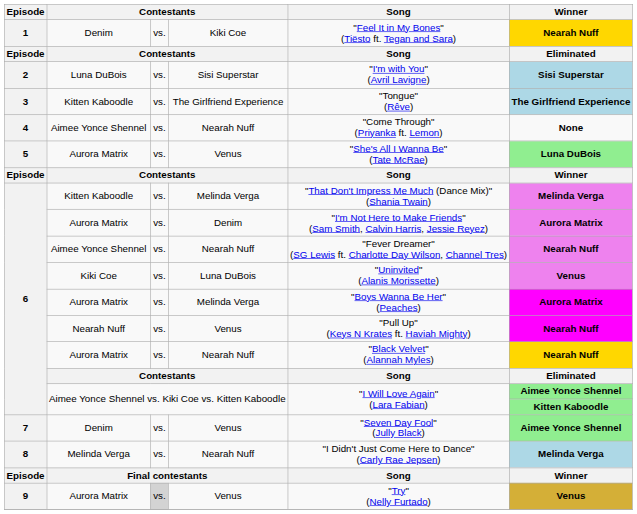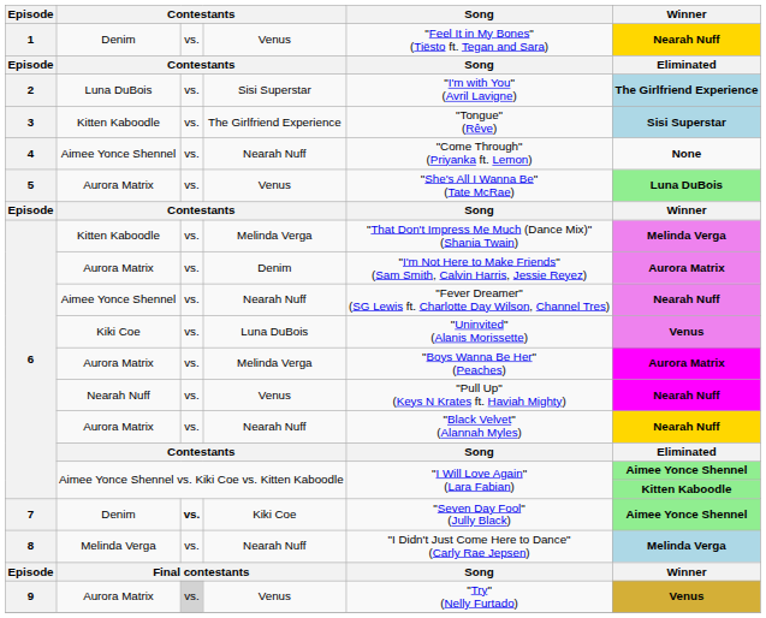1 | column 4: Kiki Coe -> Venus
2 | Winner: Sisi Superstar -> The Girlfriend Experience
3 | Winner: The Girlfriend Experience -> Sisi Superstar
7 | column 3: normal -> bold
7 | column 4: Venus -> Kiki Coe
